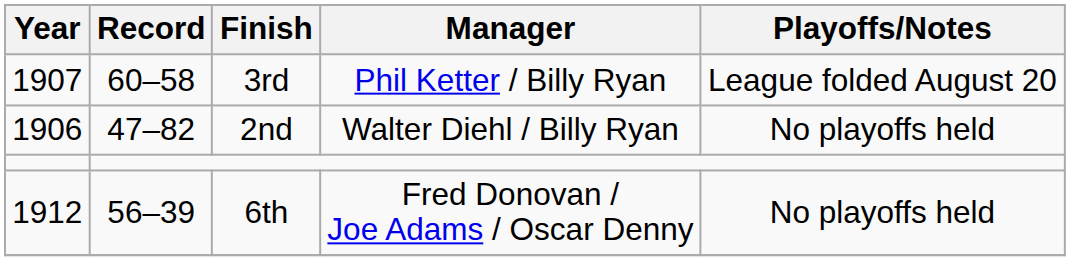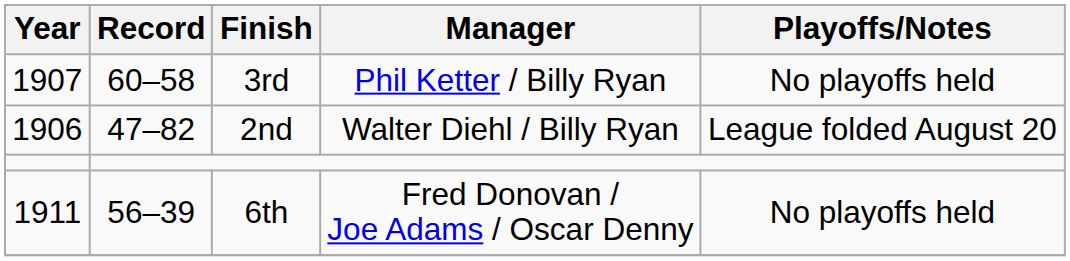3rd | Playoffs/Notes: League folded August 20 -> No playoffs held
2nd | Playoffs/Notes: No playoffs held -> League folded August 20
6th | Year: 1912 -> 1911
